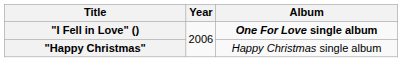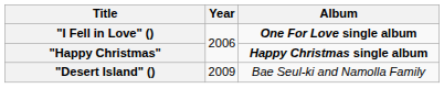"Happy Christmas" | Album: normal -> bold
+ row: "Desert Island" () | 2009 | Bae Seul-ki and Namolla Family
